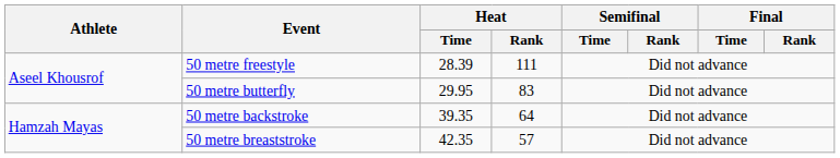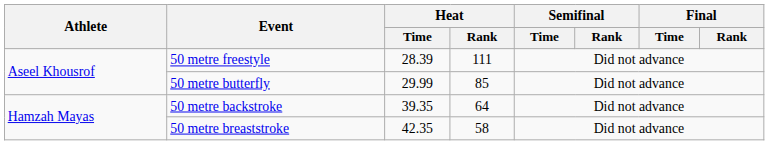50 metre butterfly | Heat / Time: 29.95 -> 29.99
50 metre butterfly | Heat / Rank: 83 -> 85
50 metre breaststroke | Heat / Rank: 57 -> 58
